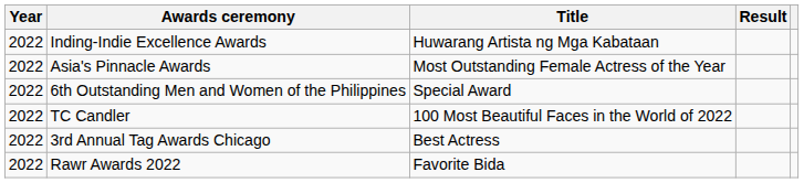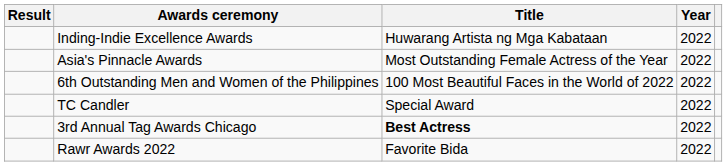columns swapped: Year <-> Result
6th Outstanding Men and Women of the Philippines | Title: Special Award -> 100 Most Beautiful Faces in the World of 2022
TC Candler | Title: 100 Most Beautiful Faces in the World of 2022 -> Special Award
3rd Annual Tag Awards Chicago | Title: normal -> bold
